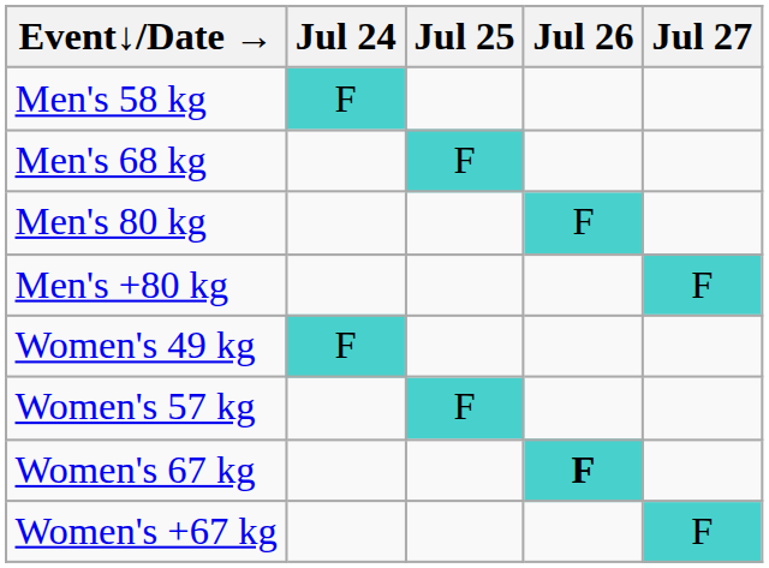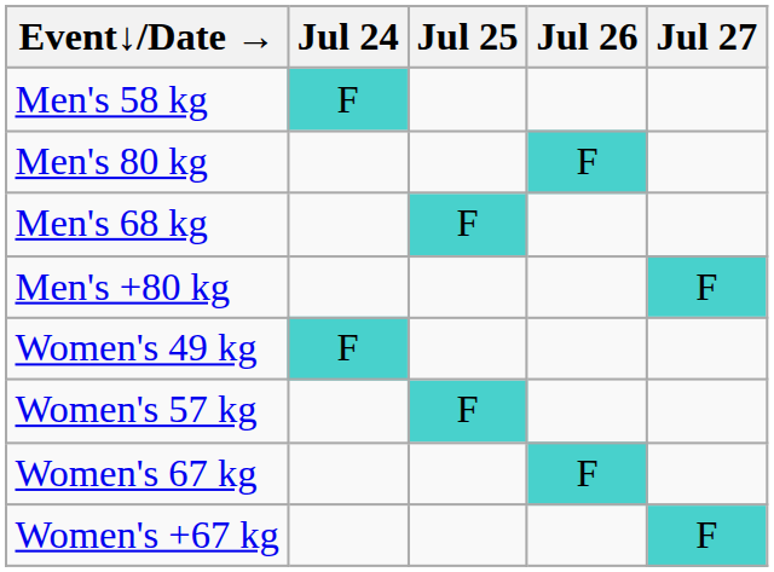rows swapped: Men's 68 kg <-> Men's 80 kg
Women's 67 kg | Jul 26: bold -> normal
